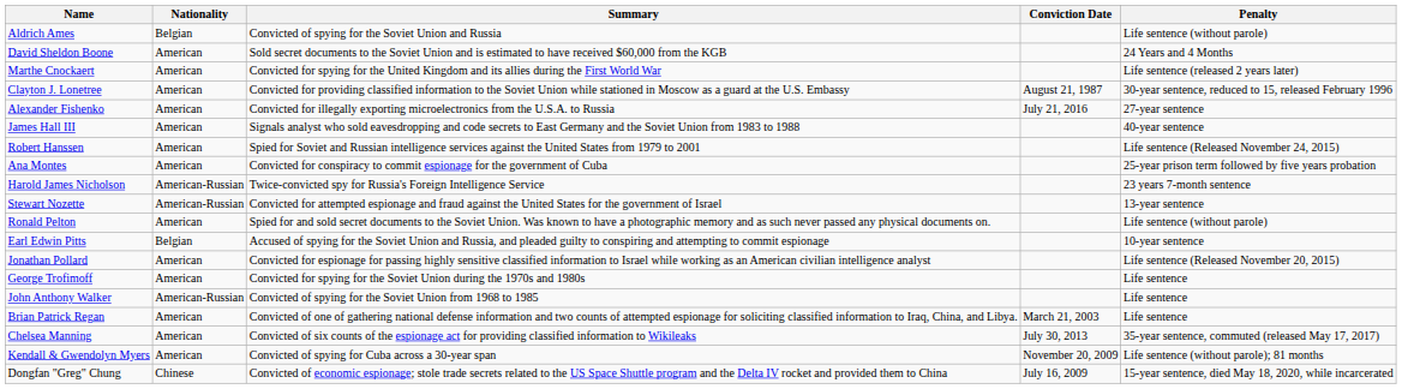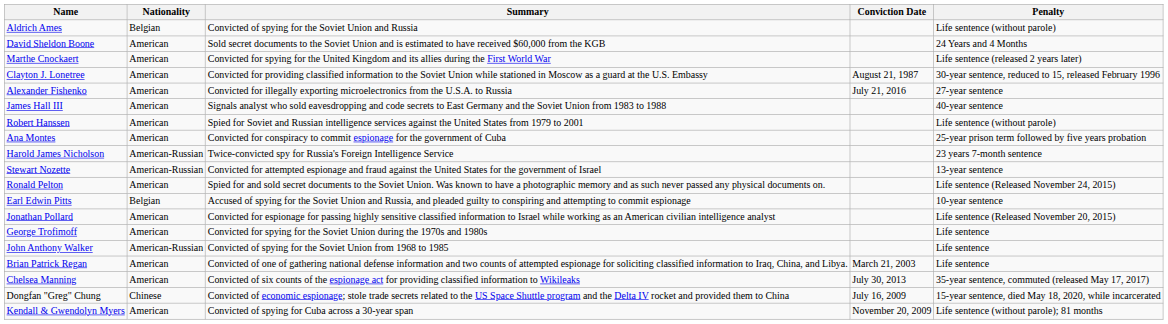Robert Hanssen | Penalty: Life sentence (Released November 24, 2015) -> Life sentence (without parole)
Ronald Pelton | Penalty: Life sentence (without parole) -> Life sentence (Released November 24, 2015)
rows swapped: Dongfan "Greg" Chung <-> Kendall & Gwendolyn Myers
